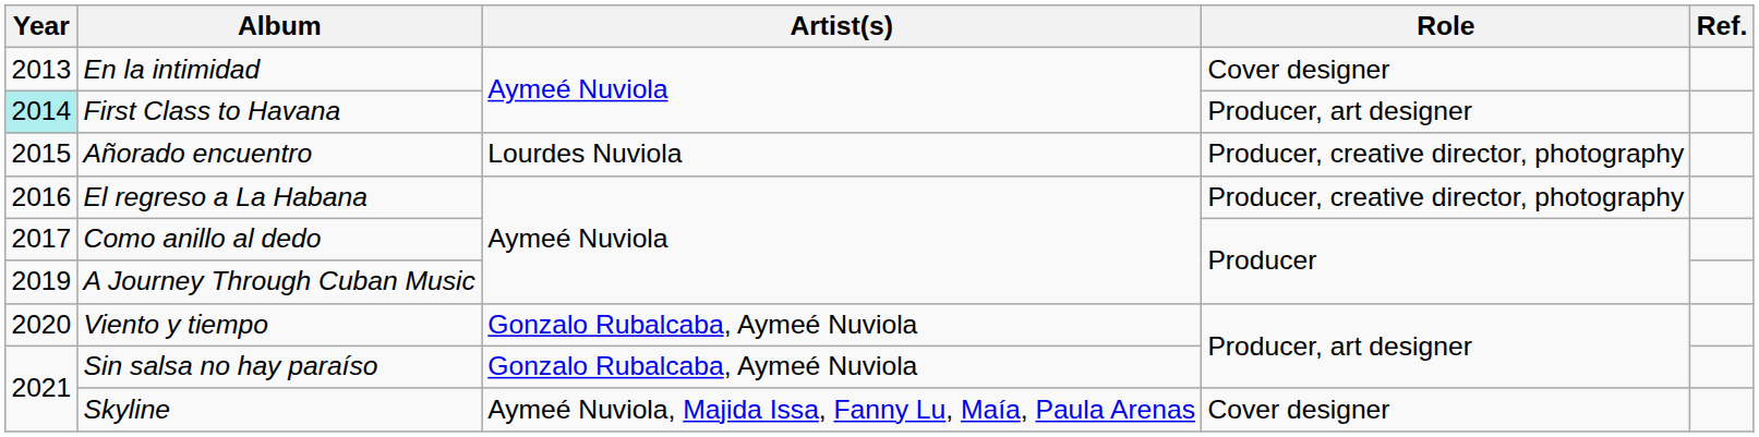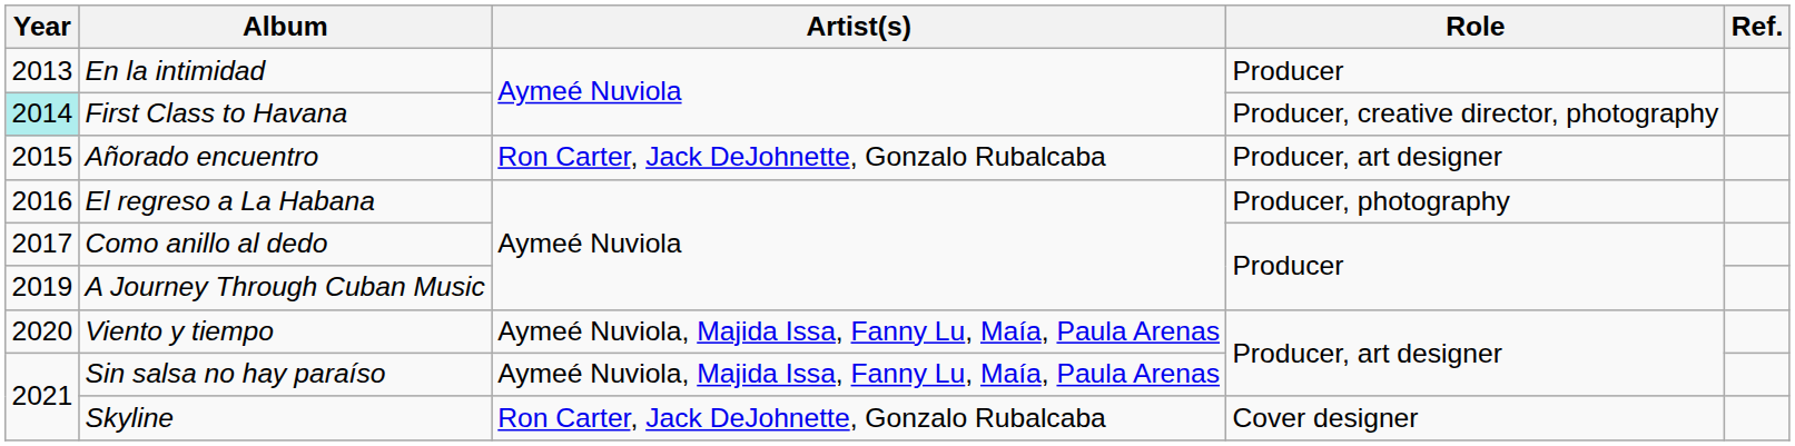En la intimidad | Role: Cover designer -> Producer
First Class to Havana | Role: Producer, art designer -> Producer, creative director, photography
Añorado encuentro | Artist(s): Lourdes Nuviola -> Ron Carter, Jack DeJohnette, Gonzalo Rubalcaba
Añorado encuentro | Role: Producer, creative director, photography -> Producer, art designer
El regreso a La Habana | Role: Producer, creative director, photography -> Producer, photography
Viento y tiempo | Artist(s): Gonzalo Rubalcaba, Aymeé Nuviola -> Aymeé Nuviola, Majida Issa, Fanny Lu, Maía, Paula Arenas
Sin salsa no hay paraíso | Artist(s): Gonzalo Rubalcaba, Aymeé Nuviola -> Aymeé Nuviola, Majida Issa, Fanny Lu, Maía, Paula Arenas
Skyline | Artist(s): Aymeé Nuviola, Majida Issa, Fanny Lu, Maía, Paula Arenas -> Ron Carter, Jack DeJohnette, Gonzalo Rubalcaba
